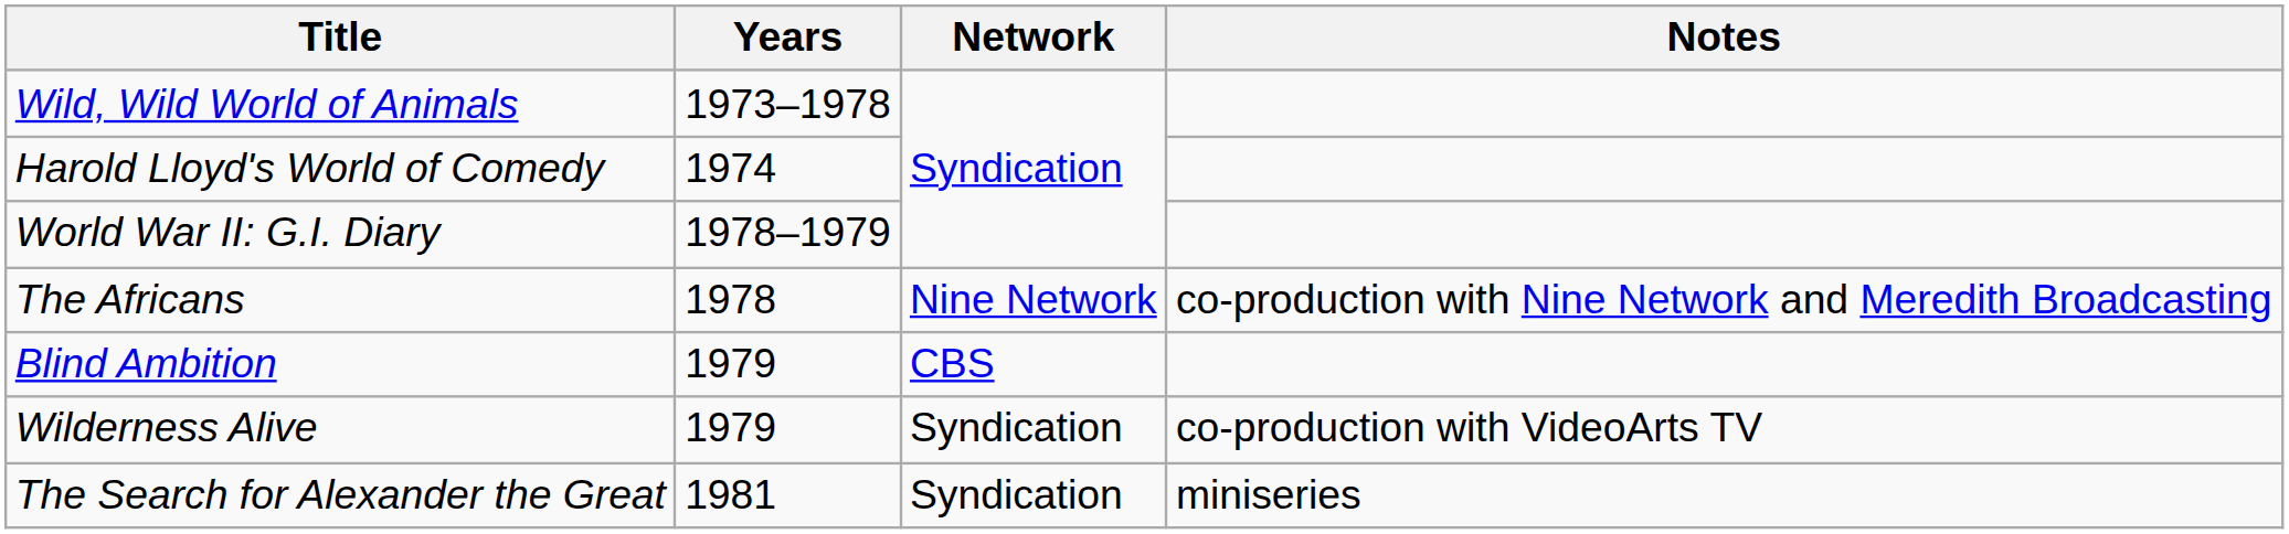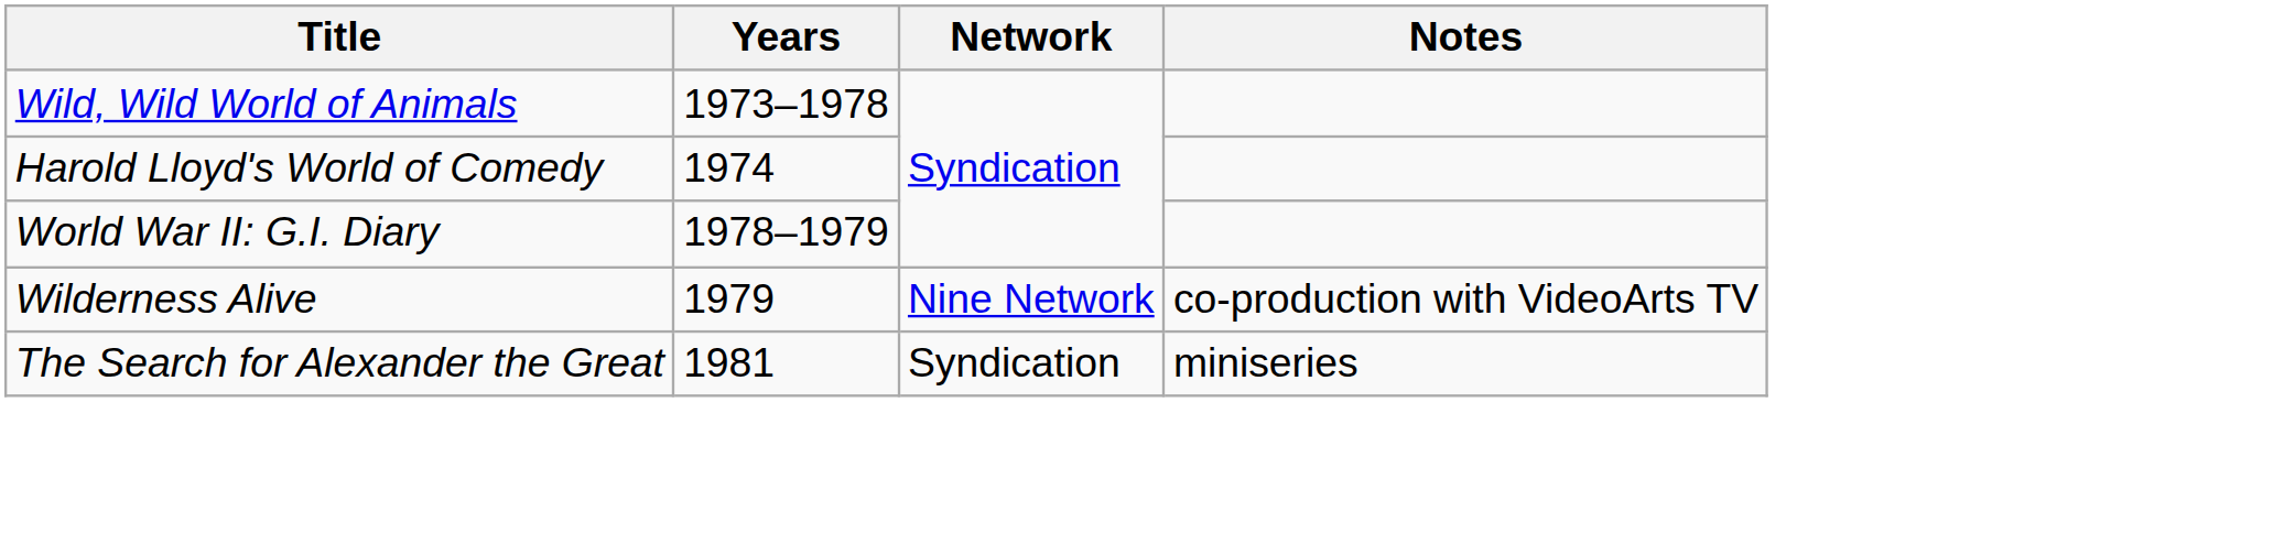- row: The Africans | 1978 | Nine Network | co-production with Nine Network and Meredith Broadcasting
- row: Blind Ambition | 1979 | CBS
Wilderness Alive | Network: Syndication -> Nine Network
